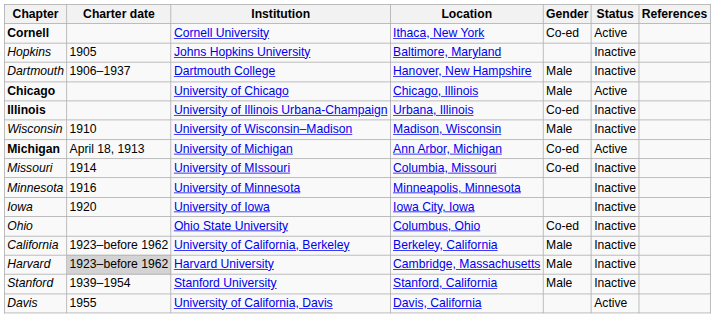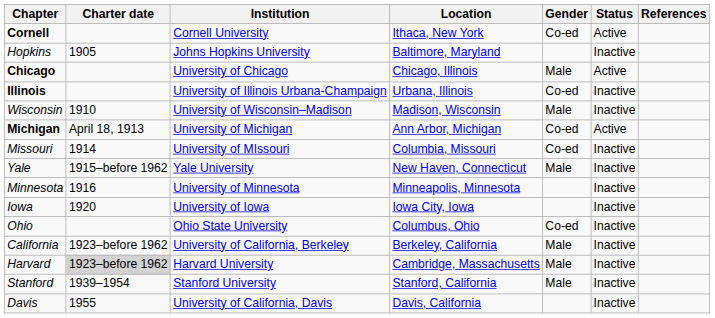- row: Dartmouth | 1906–1937 | Dartmouth College | Hanover, New Hampshire | Male | Inactive
+ row: Yale | 1915–before 1962 | Yale University | New Haven, Connecticut | Male | Inactive
Davis | Status: Active -> Inactive
